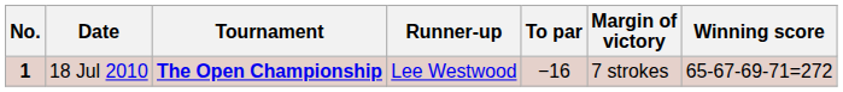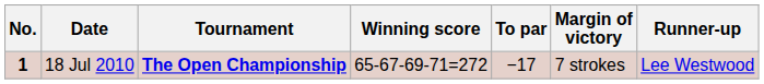columns swapped: Winning score <-> Runner-up
18 Jul 2010 | To par: −16 -> −17
